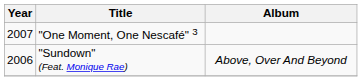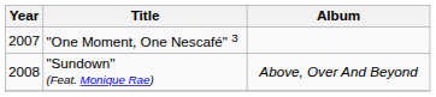"Sundown" (Feat. Monique Rae) | Year: 2006 -> 2008
